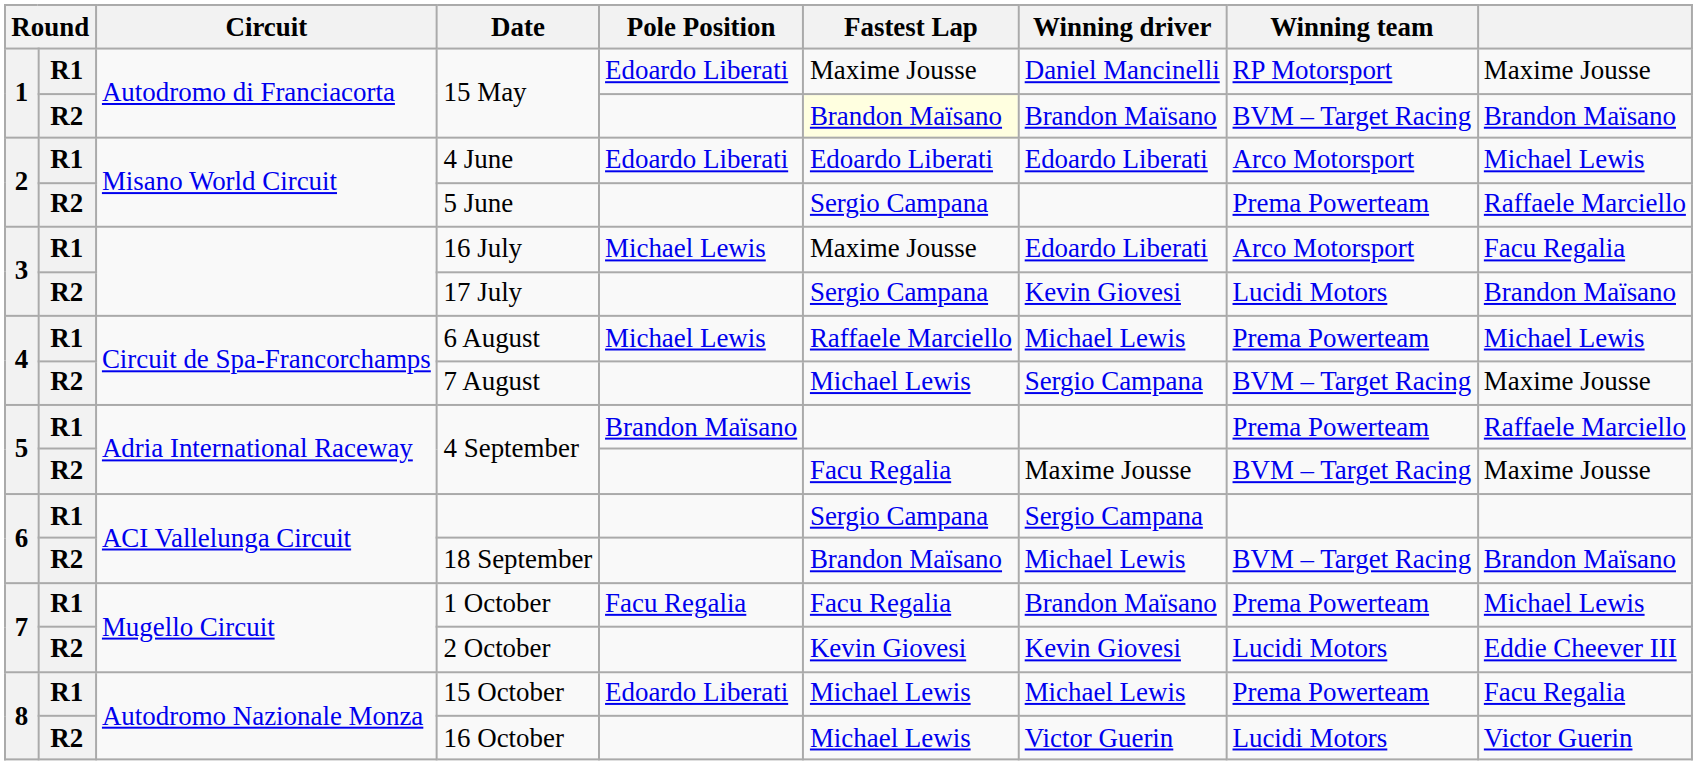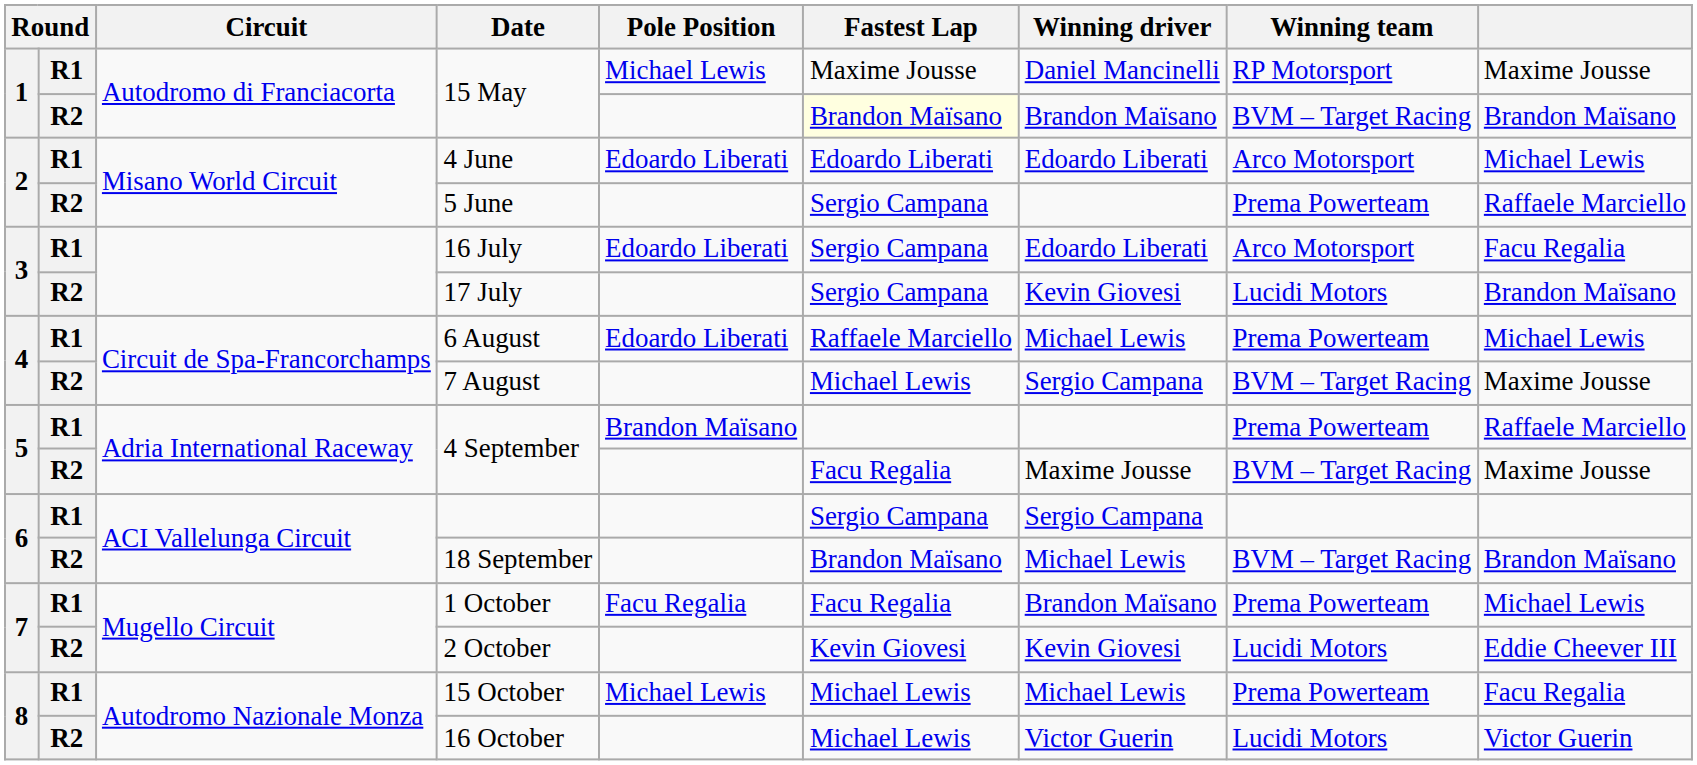R1 / 15 May | Pole Position: Edoardo Liberati -> Michael Lewis
16 July | Pole Position: Michael Lewis -> Edoardo Liberati
16 July | Fastest Lap: Maxime Jousse -> Sergio Campana
6 August | Pole Position: Michael Lewis -> Edoardo Liberati
15 October | Pole Position: Edoardo Liberati -> Michael Lewis
